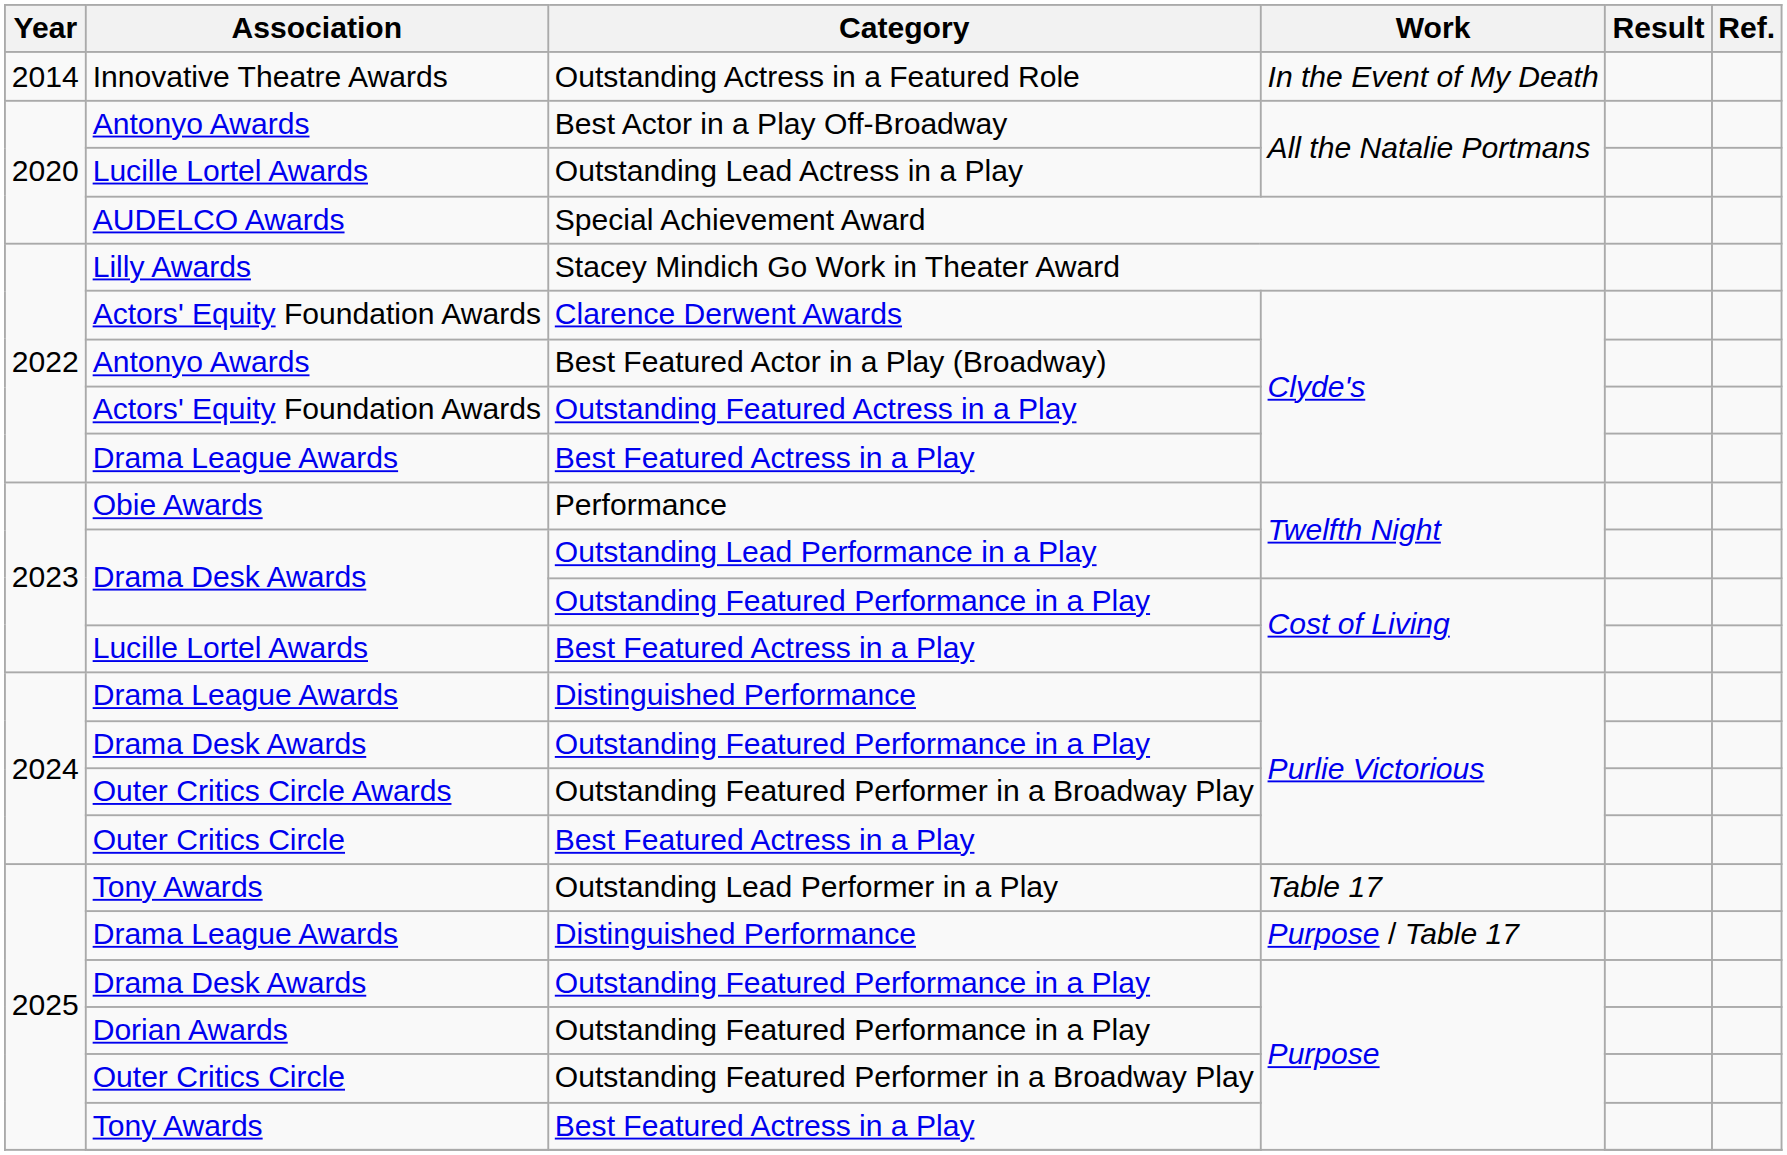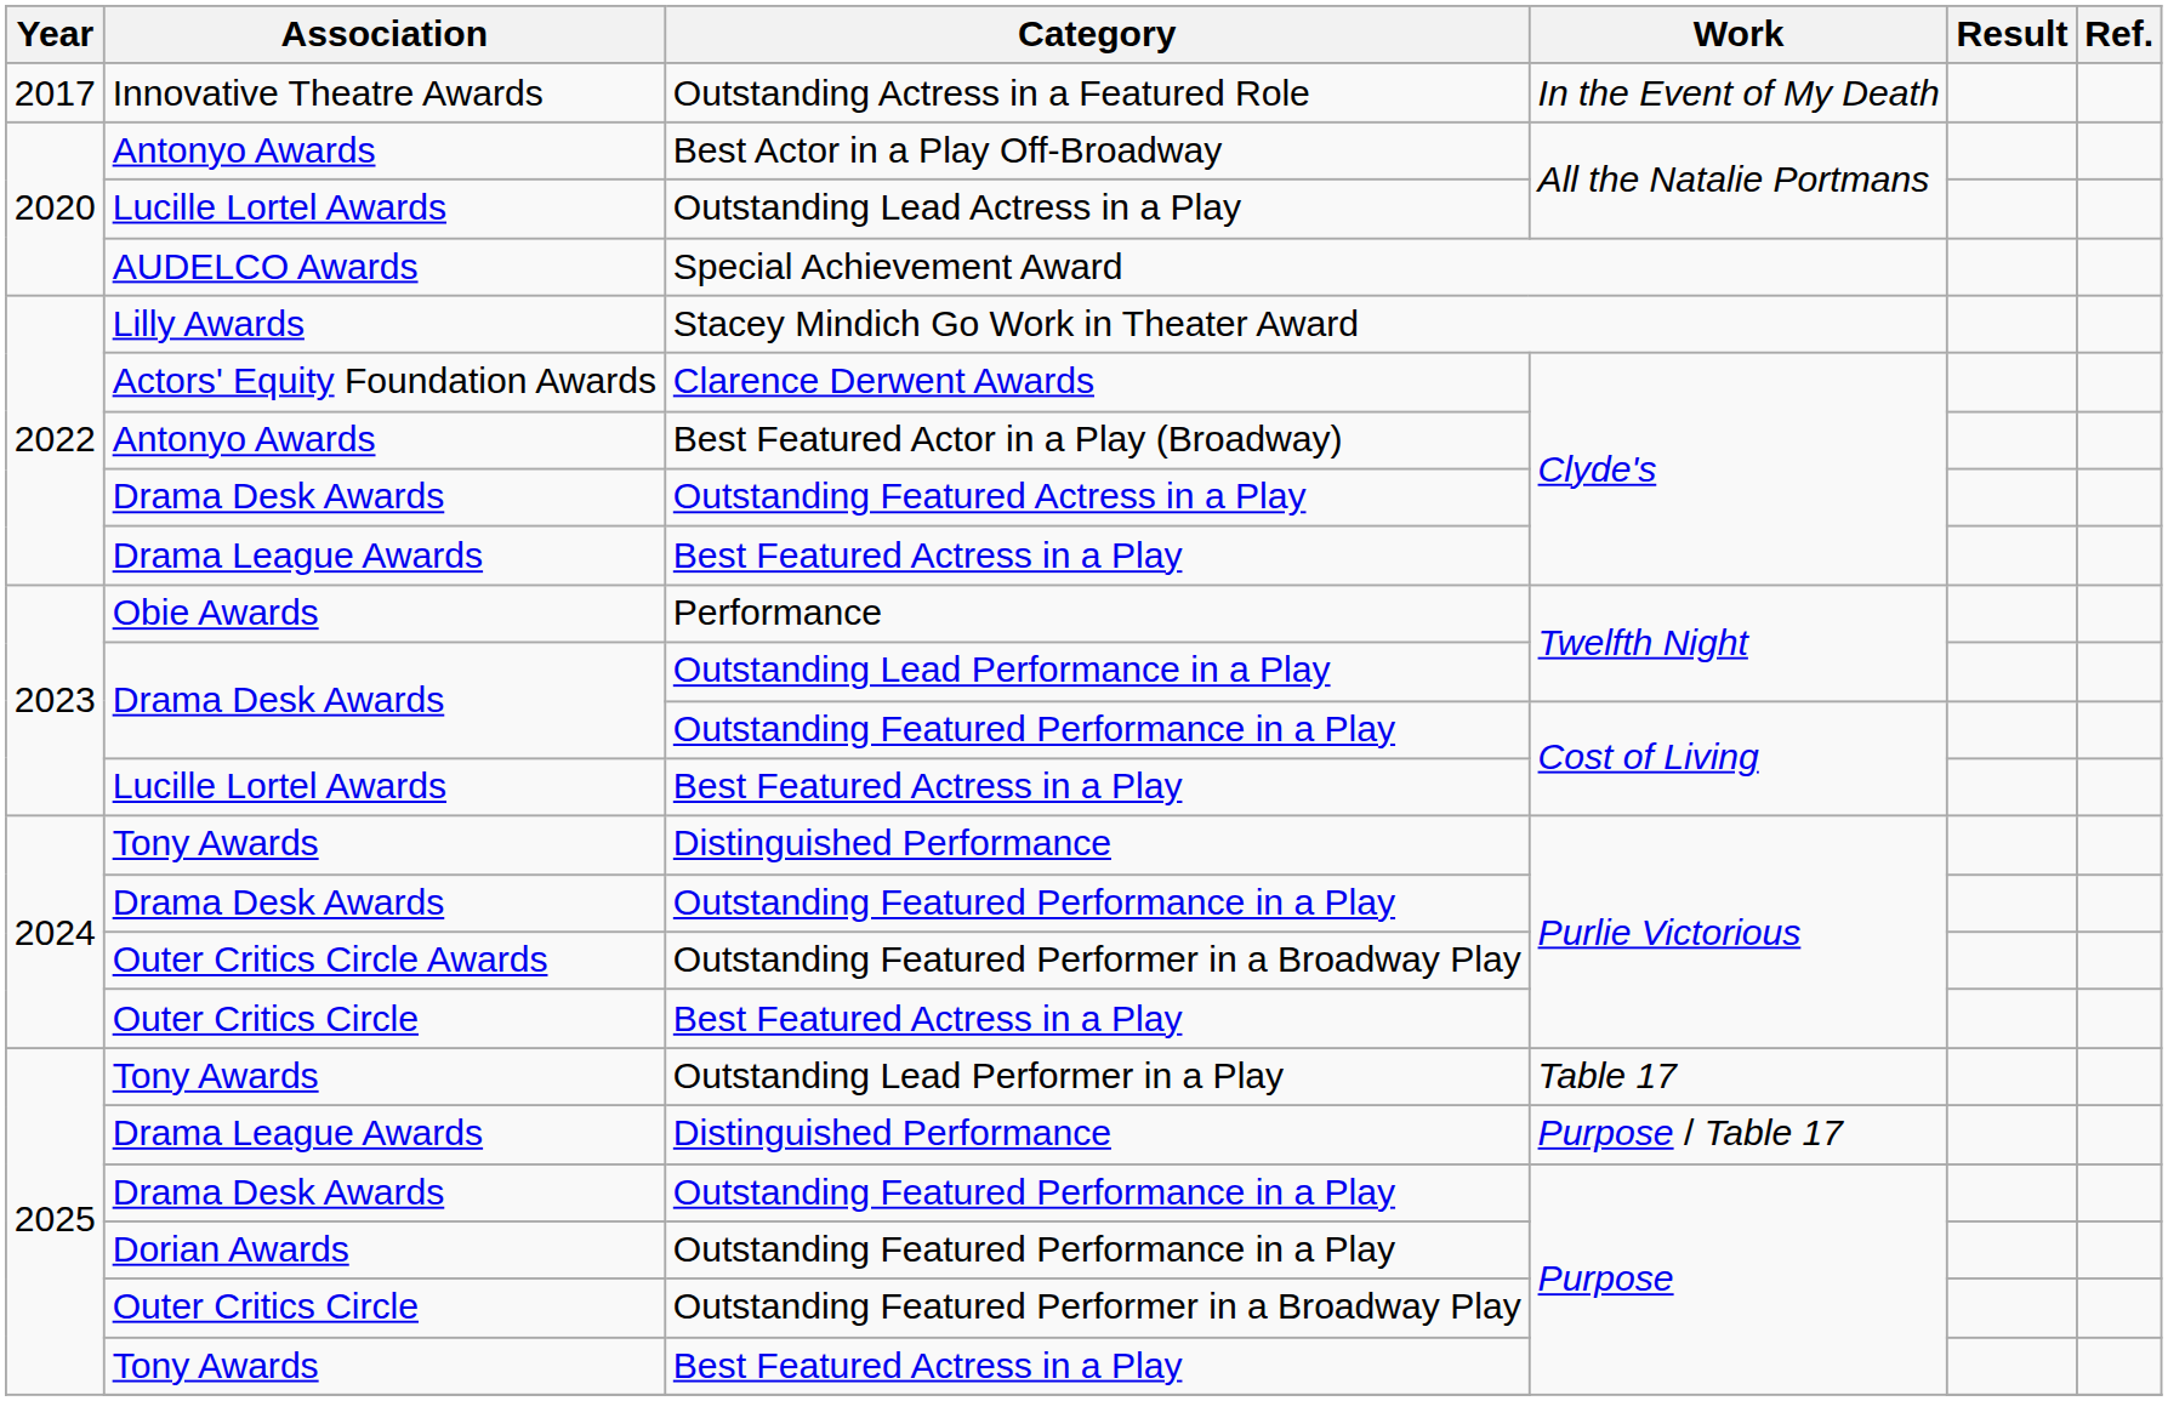Outstanding Actress in a Featured Role | Year: 2014 -> 2017
Outstanding Featured Actress in a Play | Association: Actors' Equity Foundation Awards -> Drama Desk Awards
Distinguished Performance / Purlie Victorious | Association: Drama League Awards -> Tony Awards
